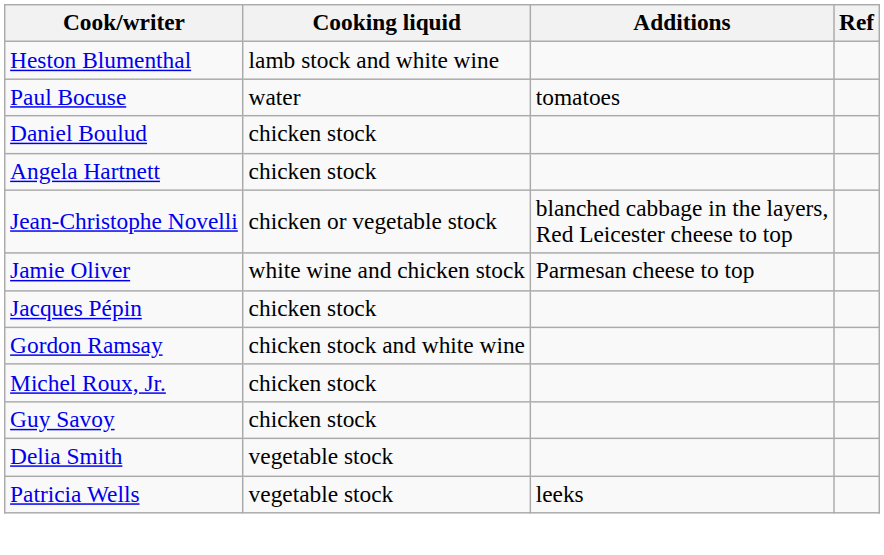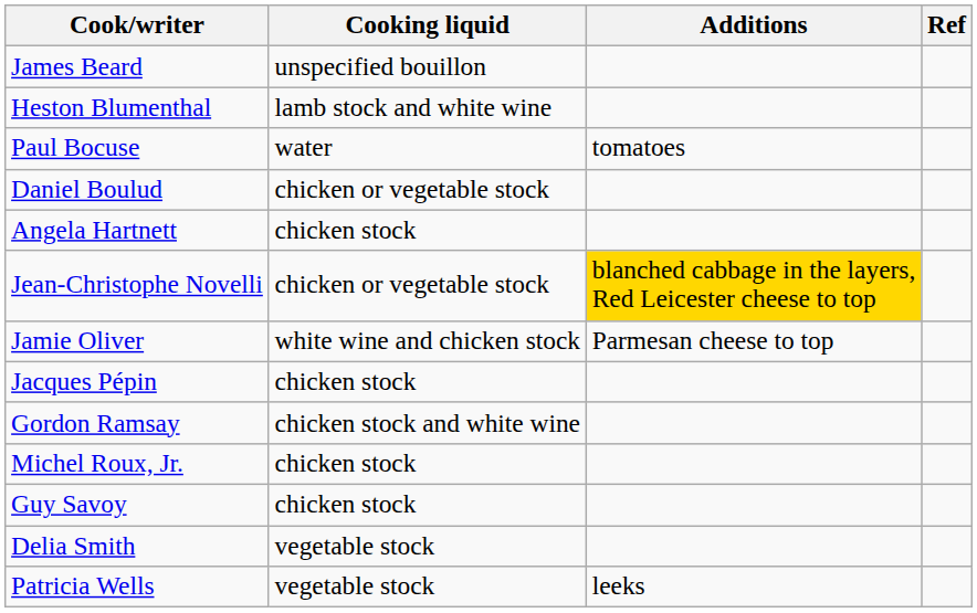+ row: James Beard | unspecified bouillon
Daniel Boulud | Cooking liquid: chicken stock -> chicken or vegetable stock
Jean-Christophe Novelli | Additions: no background -> gold background
